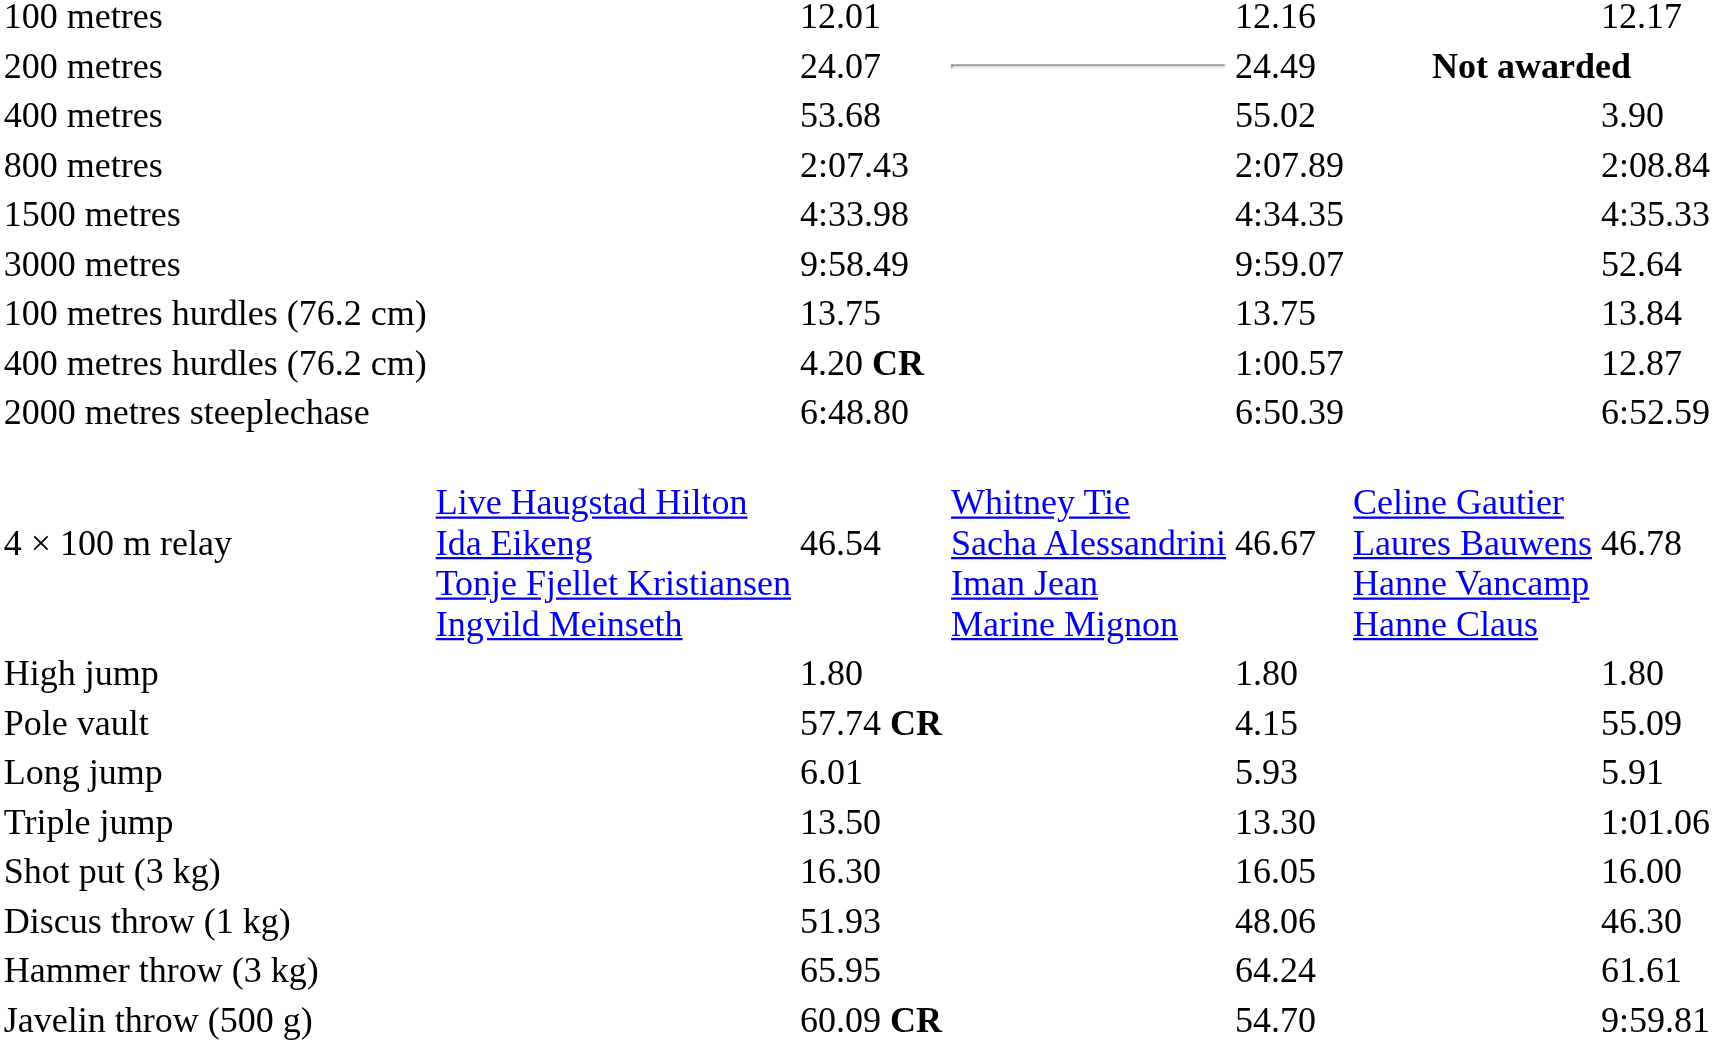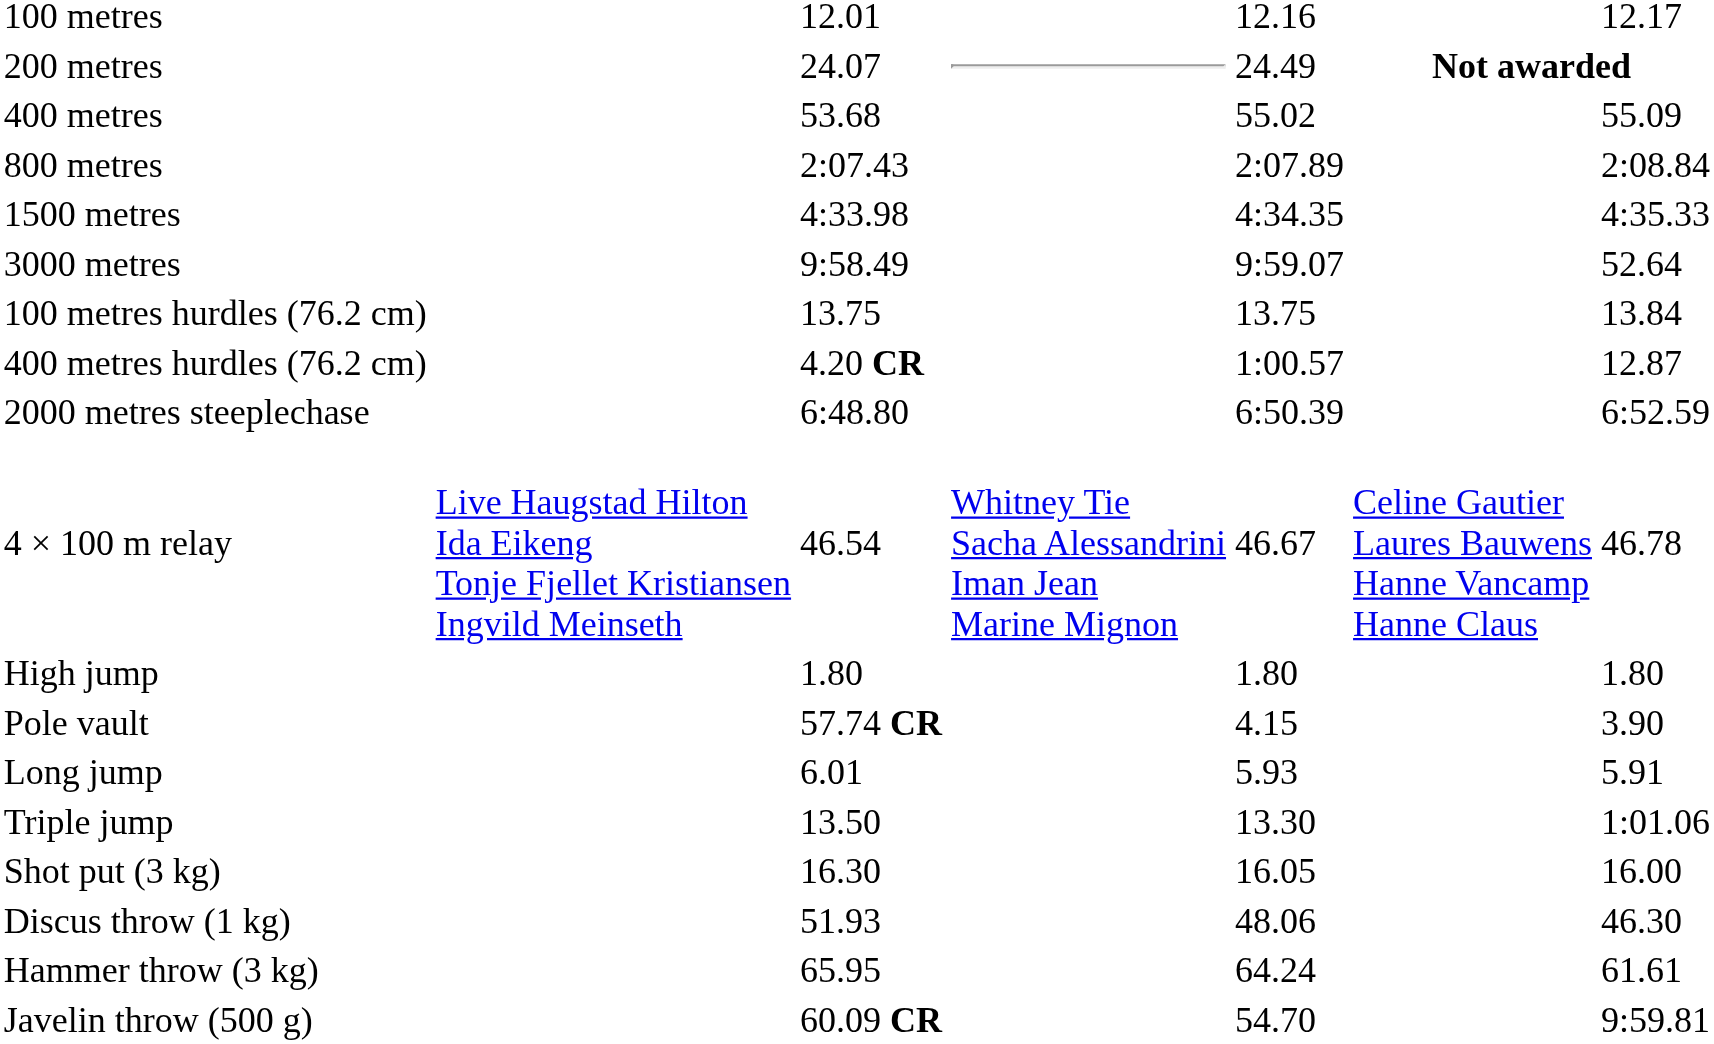400 metres | column 7: 3.90 -> 55.09
Pole vault | column 7: 55.09 -> 3.90
